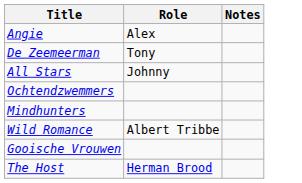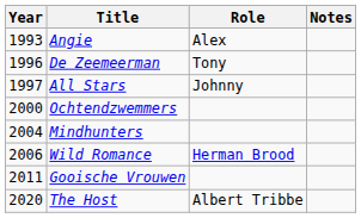+ column: Year | 1993 | 1996 | 1997 | 2000 | 2004 | 2006 | 2011 | 2020
Wild Romance | Role: Albert Tribbe -> Herman Brood
The Host | Role: Herman Brood -> Albert Tribbe
